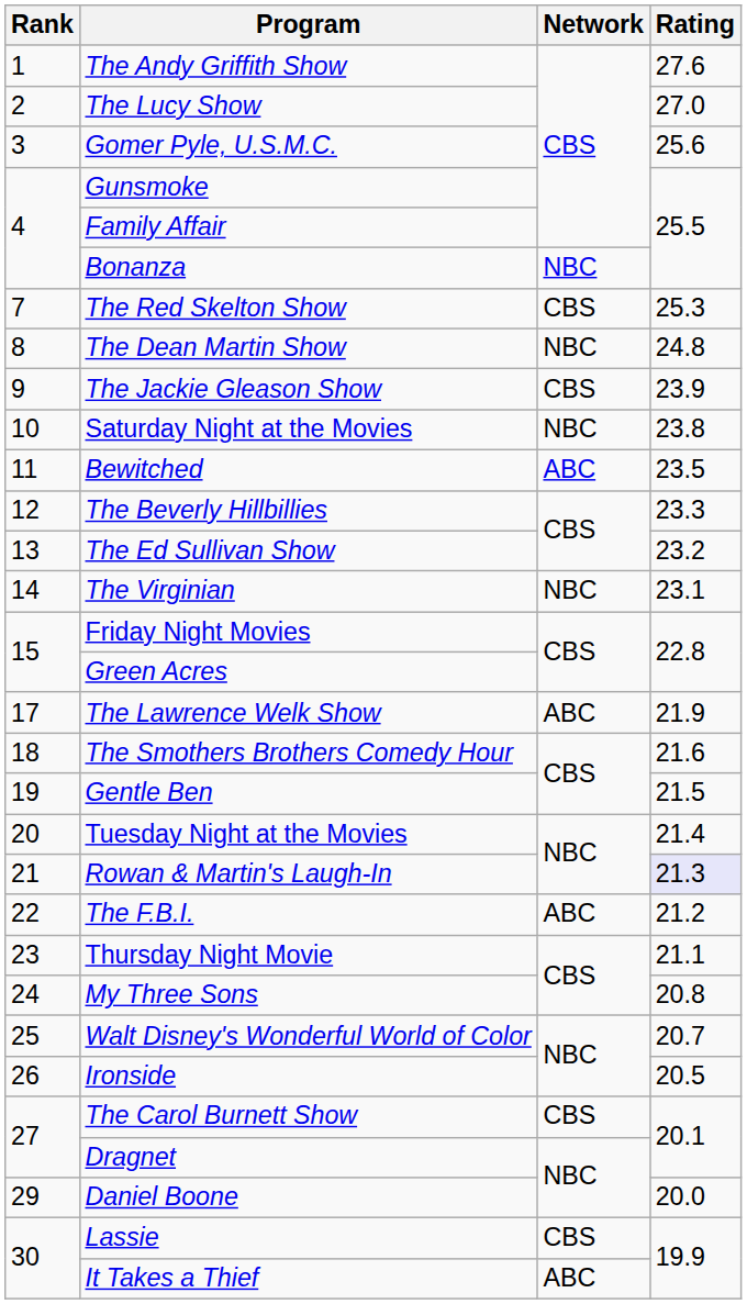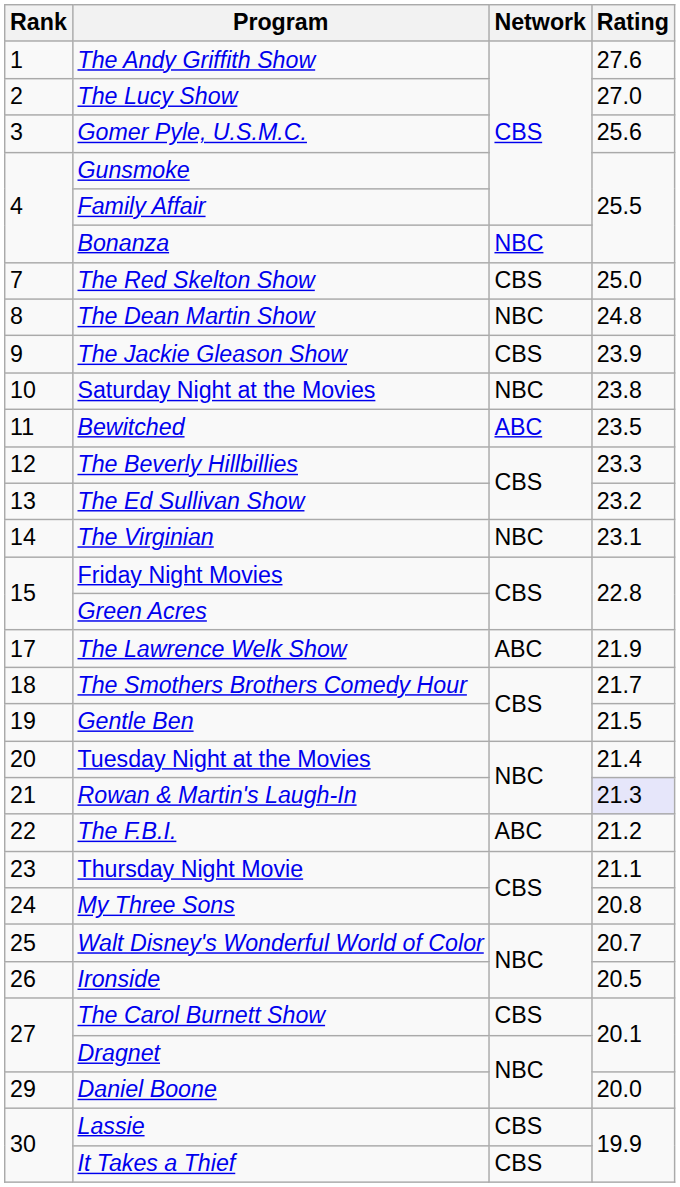The Red Skelton Show | Rating: 25.3 -> 25.0
The Smothers Brothers Comedy Hour | Rating: 21.6 -> 21.7
It Takes a Thief | Network: ABC -> CBS
